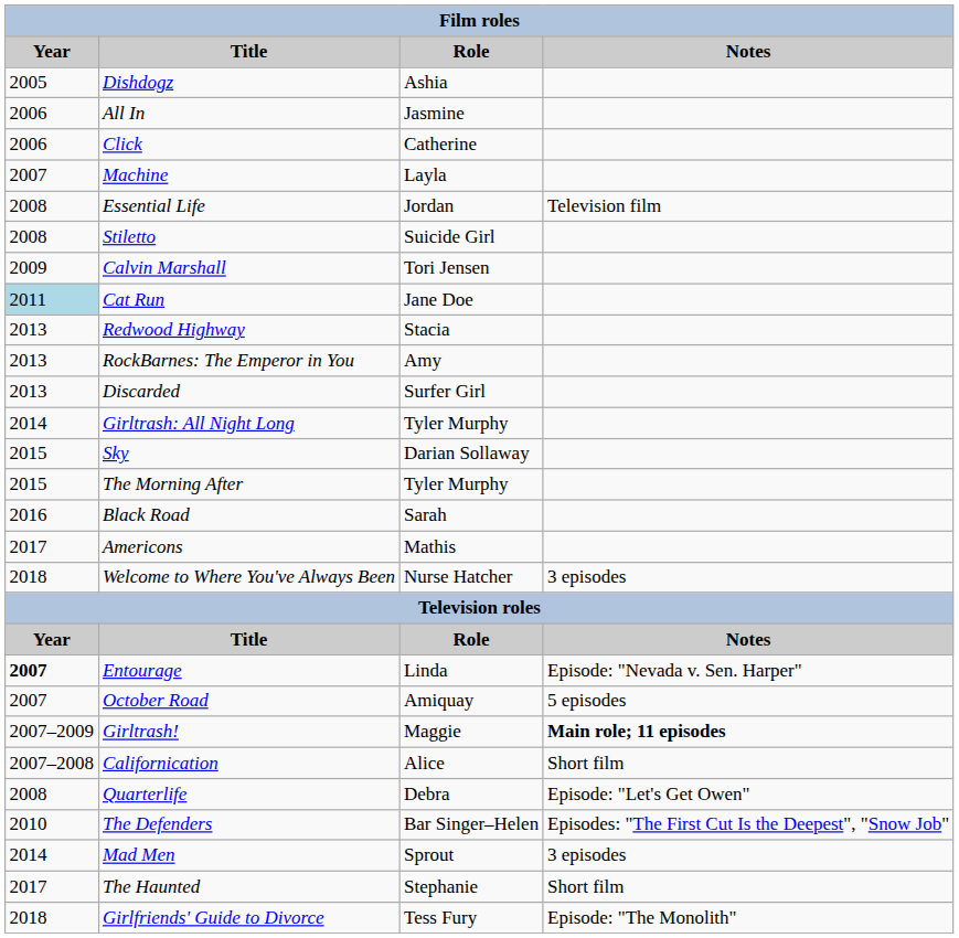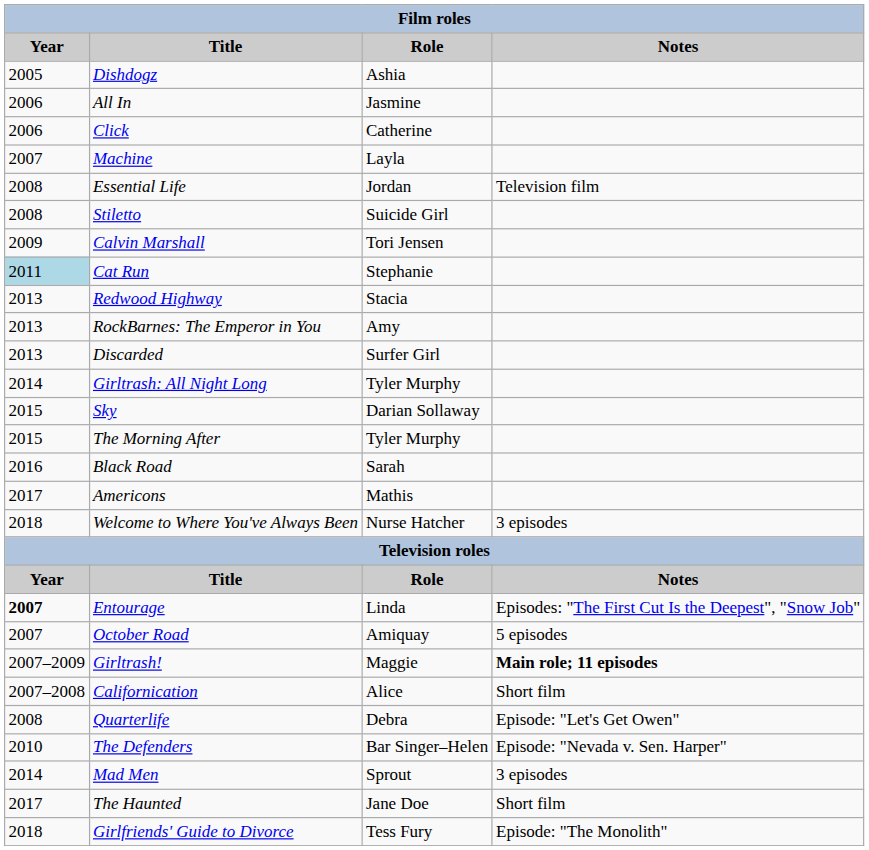Cat Run | Role: Jane Doe -> Stephanie
Entourage | Notes: Episode: "Nevada v. Sen. Harper" -> Episodes: "The First Cut Is the Deepest", "Snow Job"
The Defenders | Notes: Episodes: "The First Cut Is the Deepest", "Snow Job" -> Episode: "Nevada v. Sen. Harper"
The Haunted | Role: Stephanie -> Jane Doe
